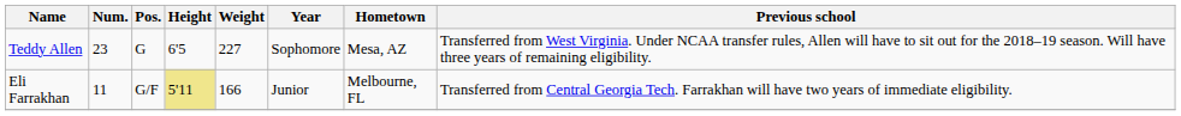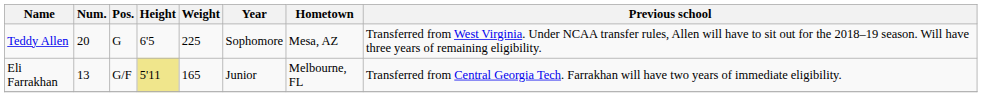Teddy Allen | Num.: 23 -> 20
Teddy Allen | Weight: 227 -> 225
Eli Farrakhan | Num.: 11 -> 13
Eli Farrakhan | Weight: 166 -> 165
